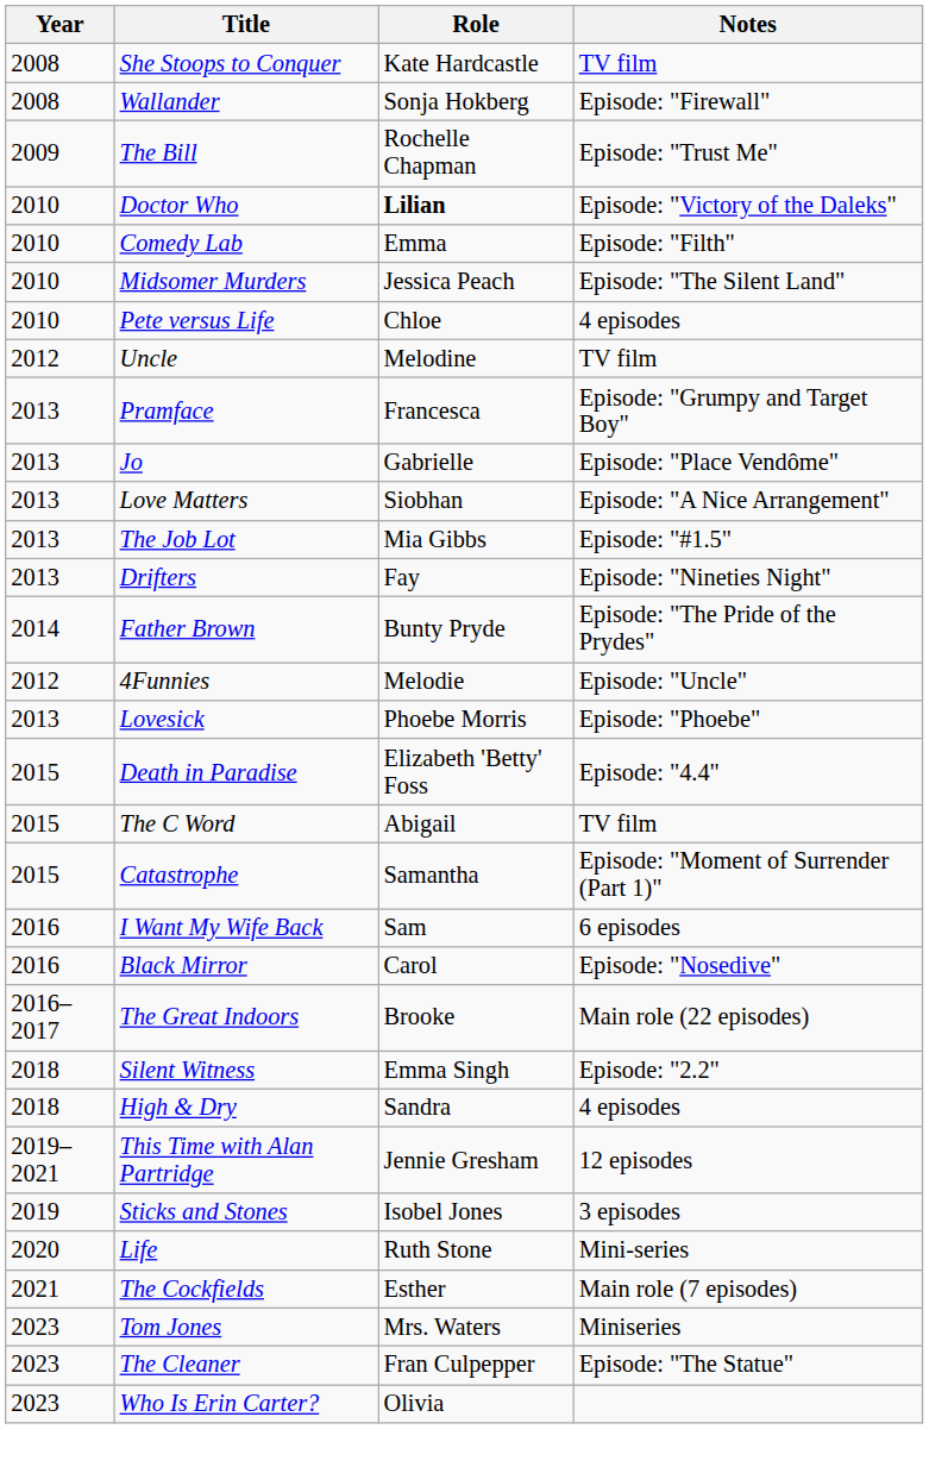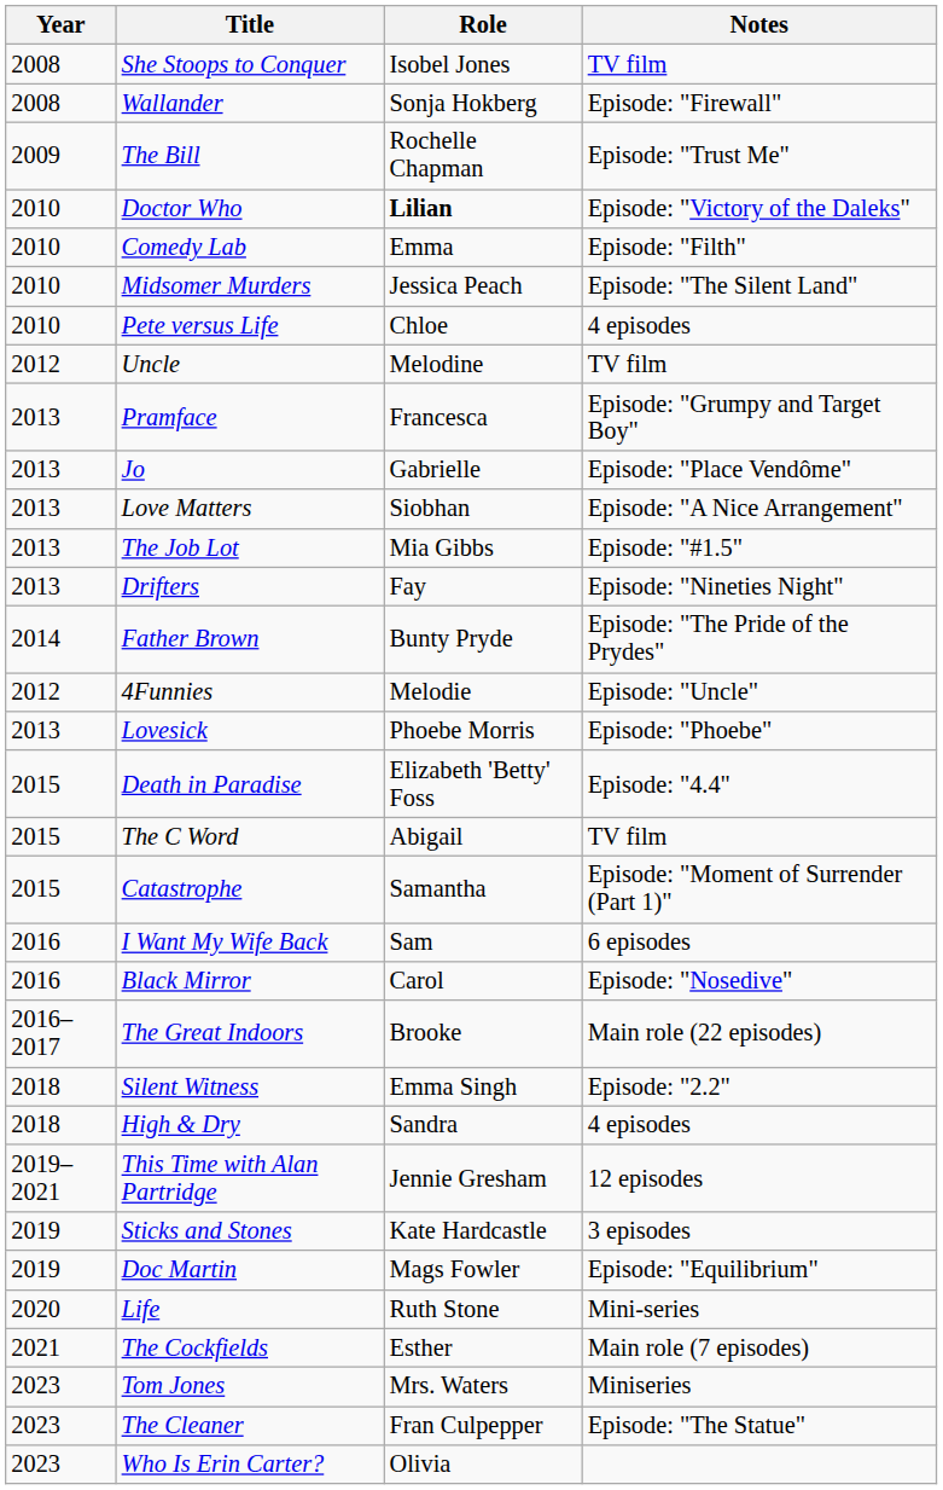She Stoops to Conquer | Role: Kate Hardcastle -> Isobel Jones
Sticks and Stones | Role: Isobel Jones -> Kate Hardcastle
+ row: 2019 | Doc Martin | Mags Fowler | Episode: "Equilibrium"
